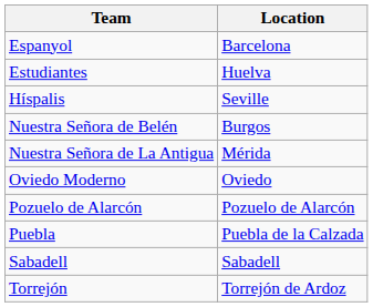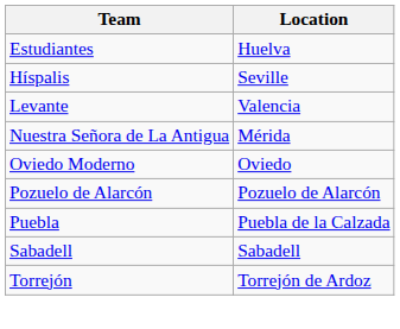- row: Espanyol | Barcelona
+ row: Levante | Valencia
- row: Nuestra Señora de Belén | Burgos
